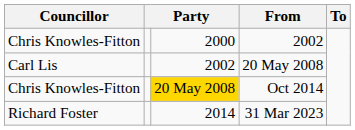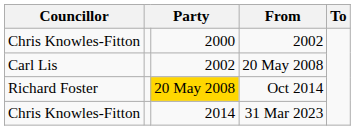Oct 2014 | Councillor: Chris Knowles-Fitton -> Richard Foster
31 Mar 2023 | Councillor: Richard Foster -> Chris Knowles-Fitton
